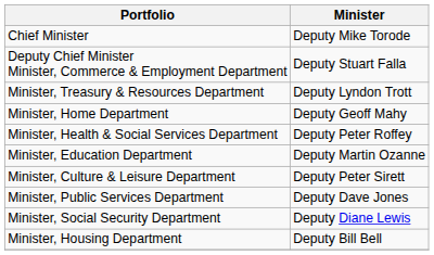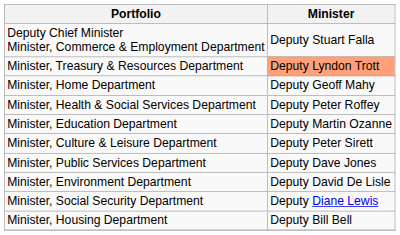- row: Chief Minister | Deputy Mike Torode
Minister, Treasury & Resources Department | Minister: no background -> lightsalmon background
+ row: Minister, Environment Department | Deputy David De Lisle
